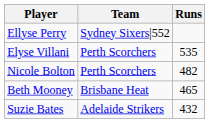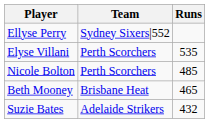Nicole Bolton | Runs: 482 -> 485
